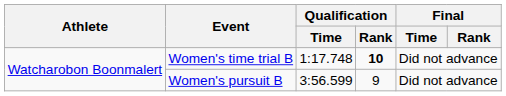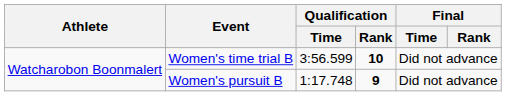Women's time trial B | Qualification / Time: 1:17.748 -> 3:56.599
Women's pursuit B | Qualification / Time: 3:56.599 -> 1:17.748
Women's pursuit B | Qualification / Rank: normal -> bold
